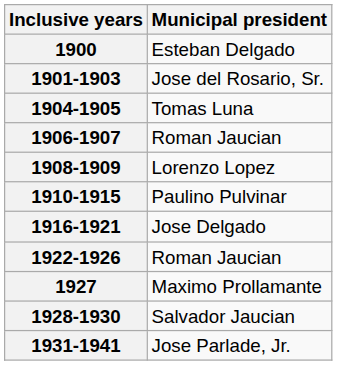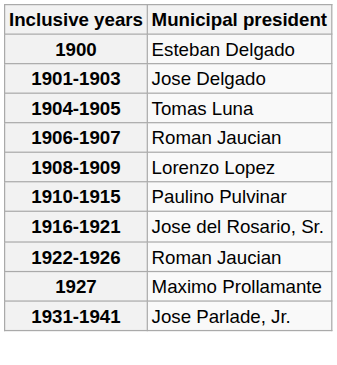1901-1903 | Municipal president: Jose del Rosario, Sr. -> Jose Delgado
1916-1921 | Municipal president: Jose Delgado -> Jose del Rosario, Sr.
- row: 1928-1930 | Salvador Jaucian
